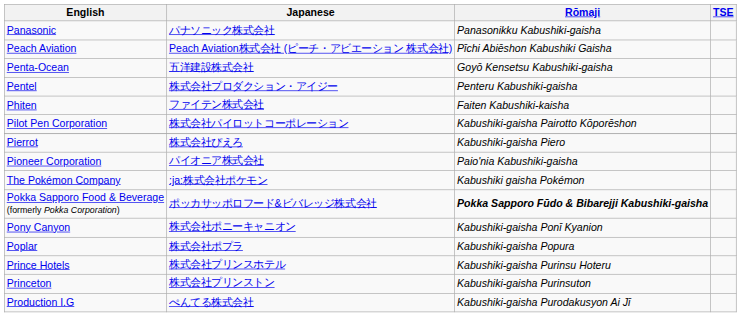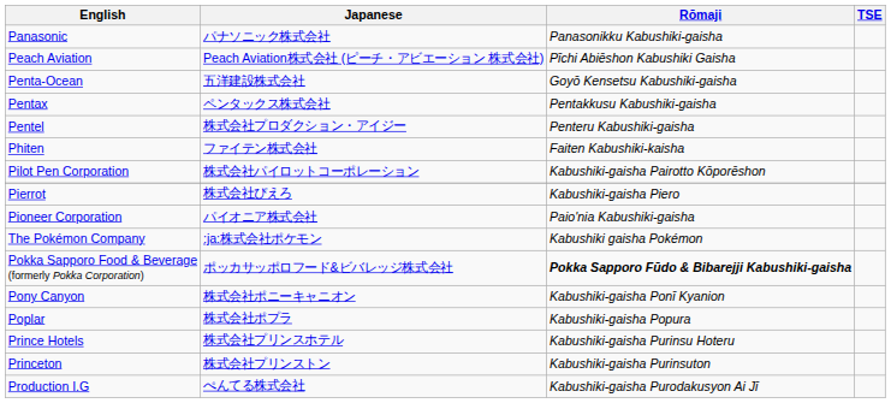+ row: Pentax | ペンタックス株式会社 | Pentakkusu Kabushiki-gaisha
